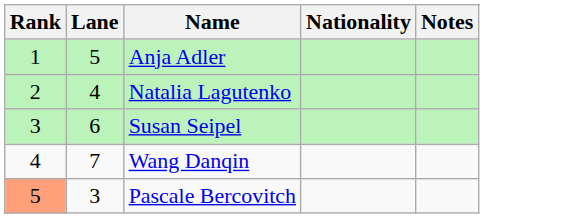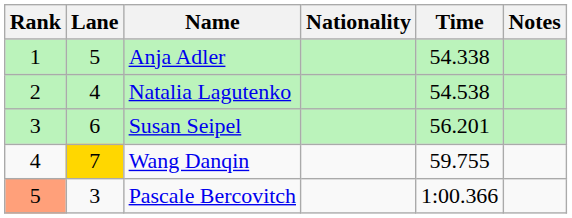+ column: Time | 54.338 | 54.538 | 56.201 | 59.755 | 1:00.366
Wang Danqin | Lane: no background -> gold background
